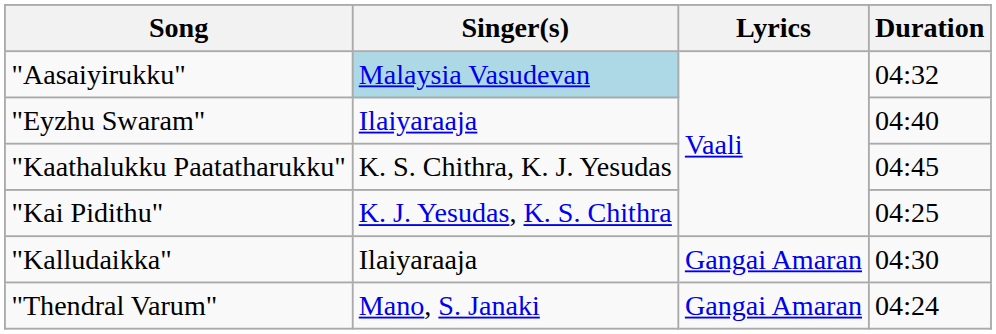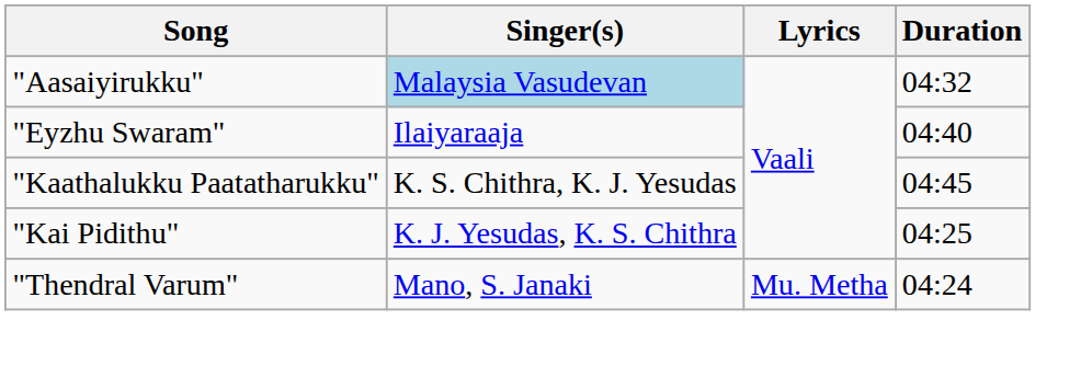- row: "Kalludaikka" | Ilaiyaraaja | Gangai Amaran | 04:30
"Thendral Varum" | Lyrics: Gangai Amaran -> Mu. Metha
